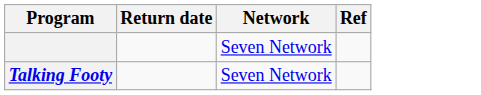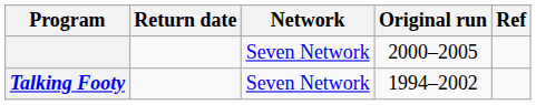+ column: Original run | 2000–2005 | 1994–2002
